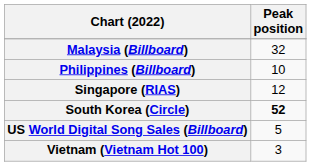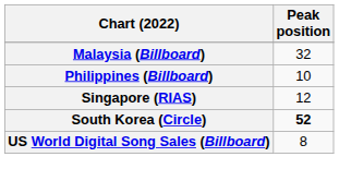US World Digital Song Sales (Billboard) | Peak position: 5 -> 8
- row: Vietnam (Vietnam Hot 100) | 3
